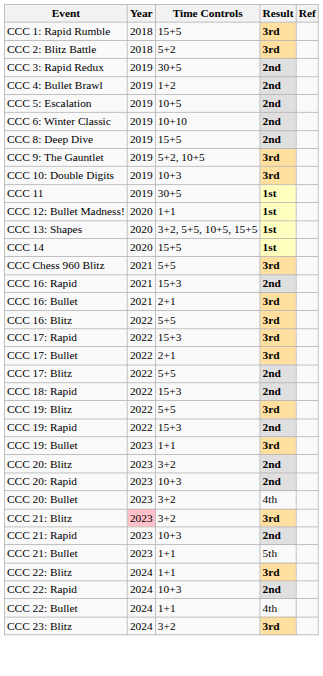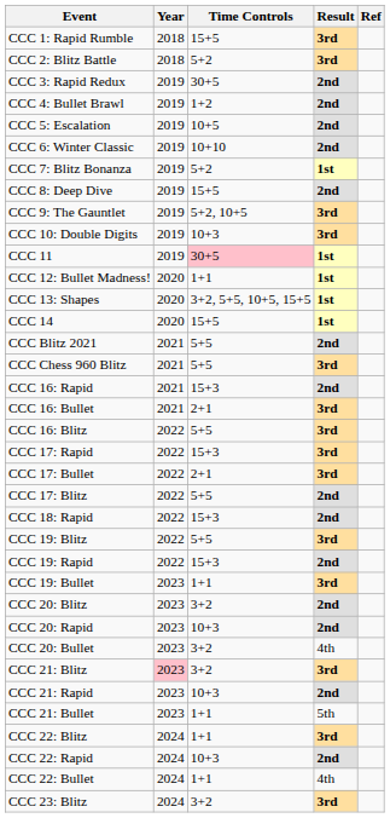+ row: CCC 7: Blitz Bonanza | 2019 | 5+2 | 1st
CCC 11 | Time Controls: no background -> pink background
+ row: CCC Blitz 2021 | 2021 | 5+5 | 2nd
